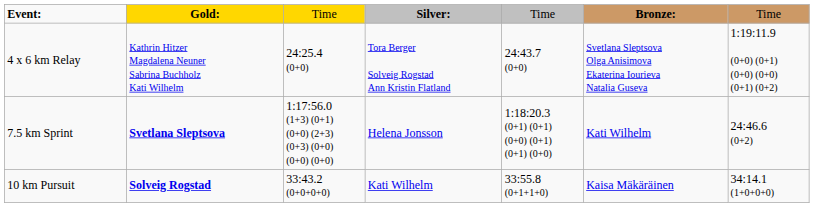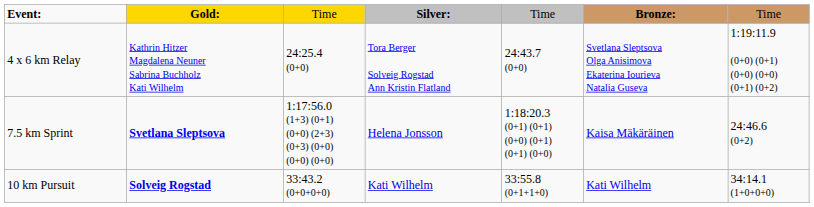7.5 km Sprint | column 6: Kati Wilhelm -> Kaisa Mäkäräinen
10 km Pursuit | column 6: Kaisa Mäkäräinen -> Kati Wilhelm
